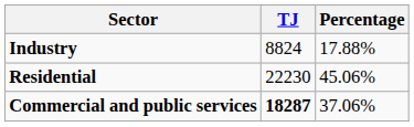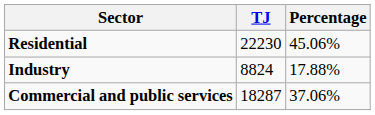rows swapped: Industry <-> Residential
Commercial and public services | TJ: bold -> normal
